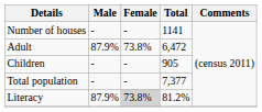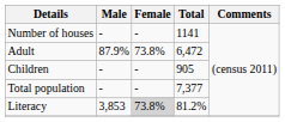Literacy | Male: 87.9% -> 3,853
